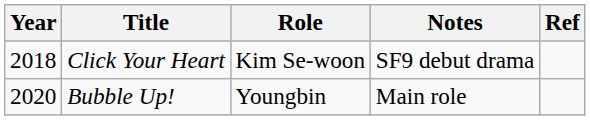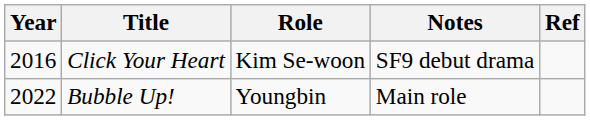Click Your Heart | Year: 2018 -> 2016
Bubble Up! | Year: 2020 -> 2022
